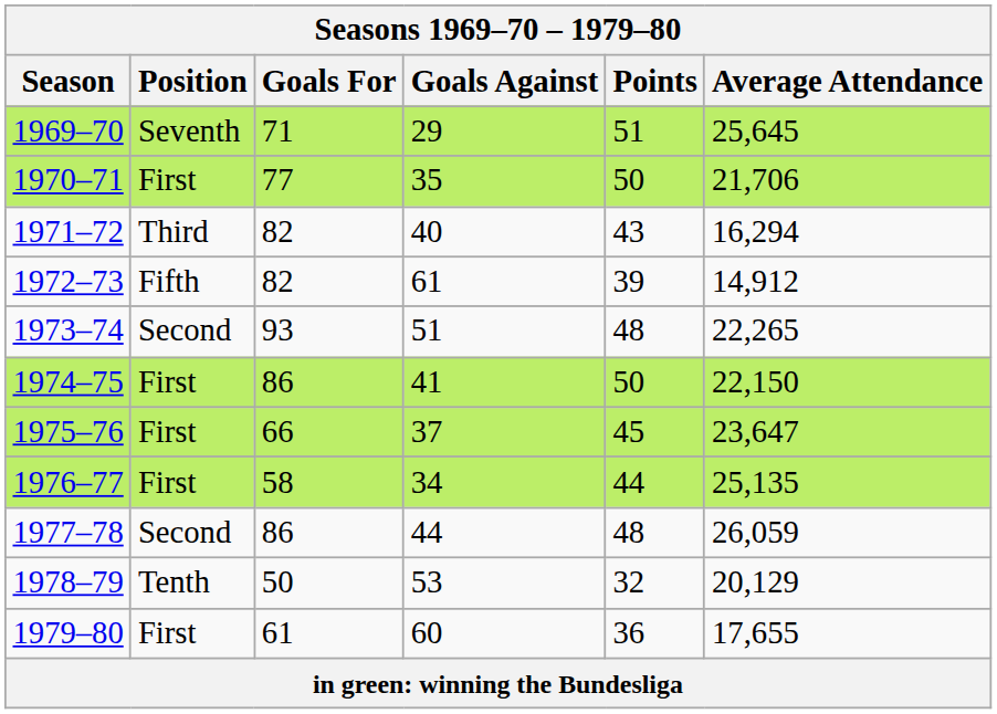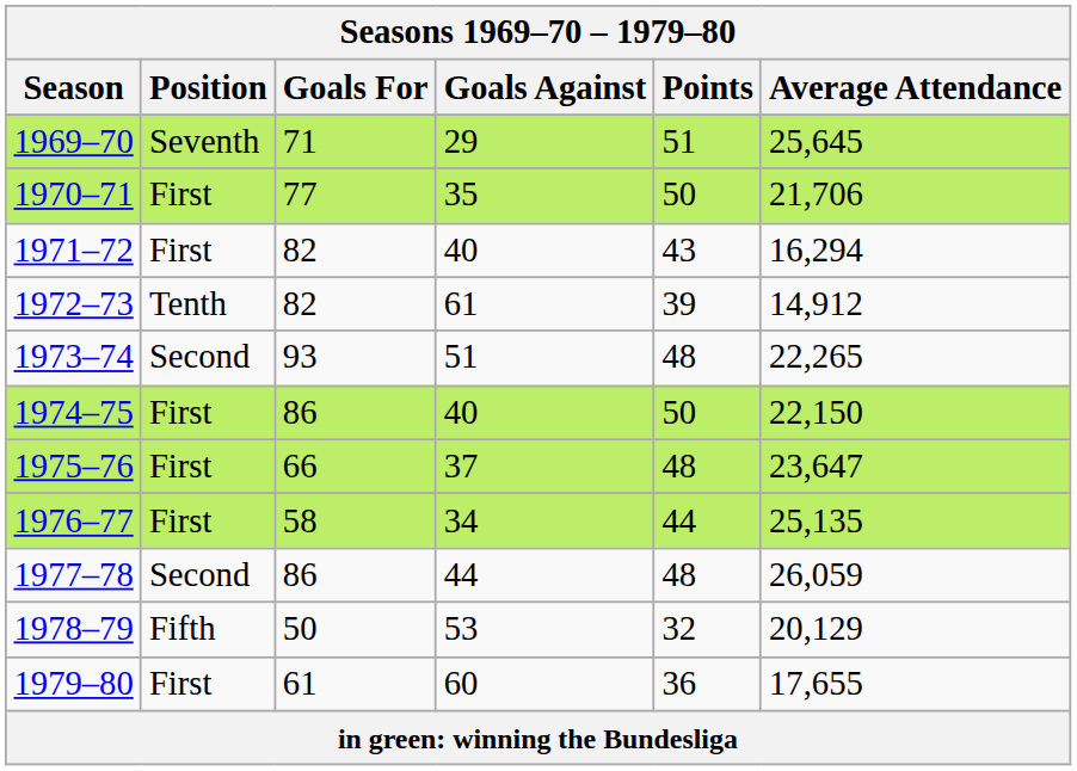1971–72 | Position: Third -> First
1972–73 | Position: Fifth -> Tenth
1974–75 | Goals Against: 41 -> 40
1975–76 | Points: 45 -> 48
1978–79 | Position: Tenth -> Fifth
